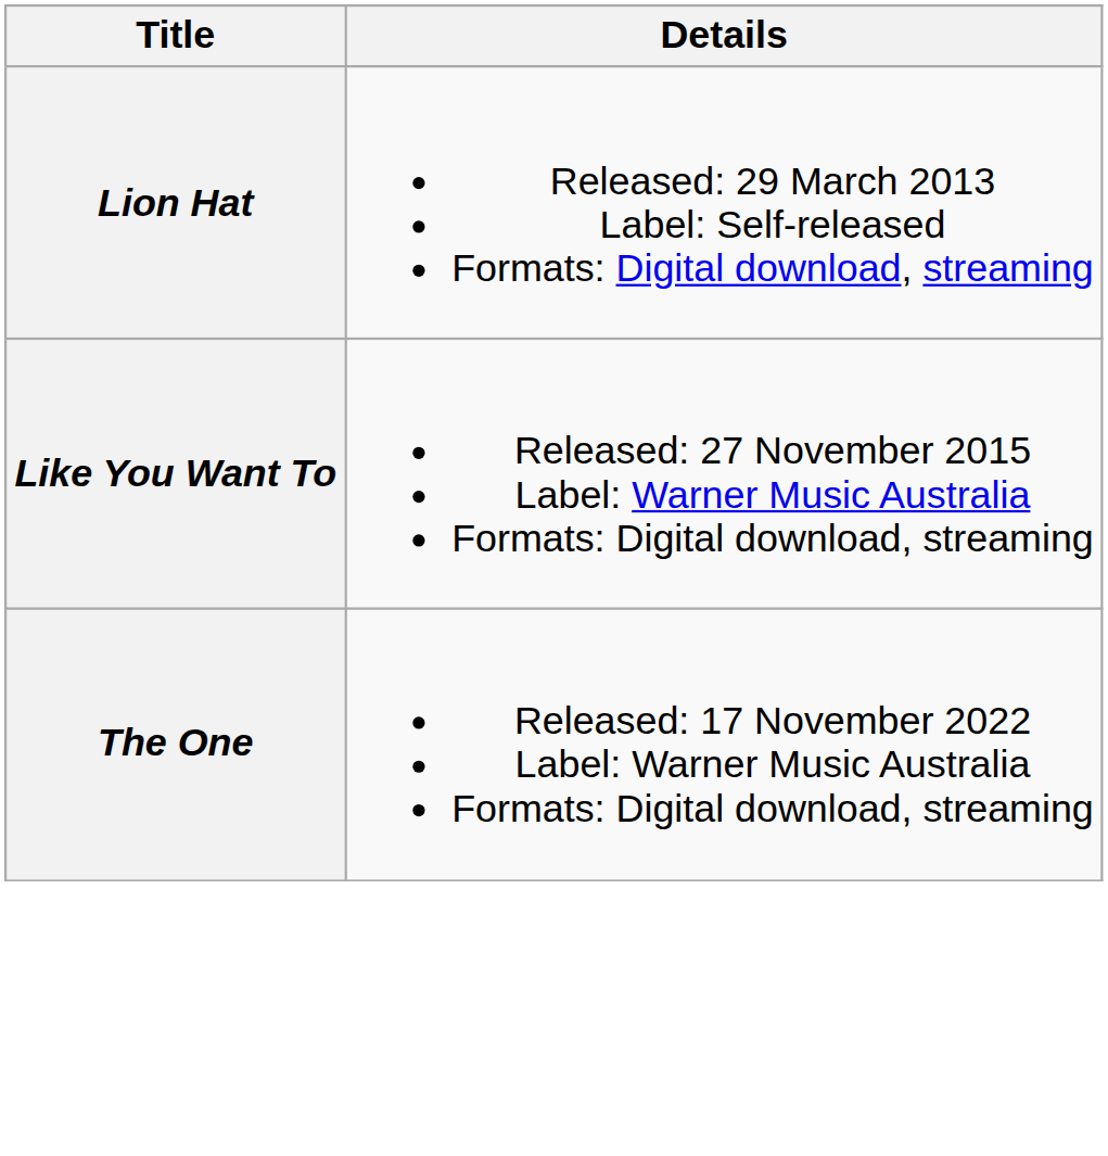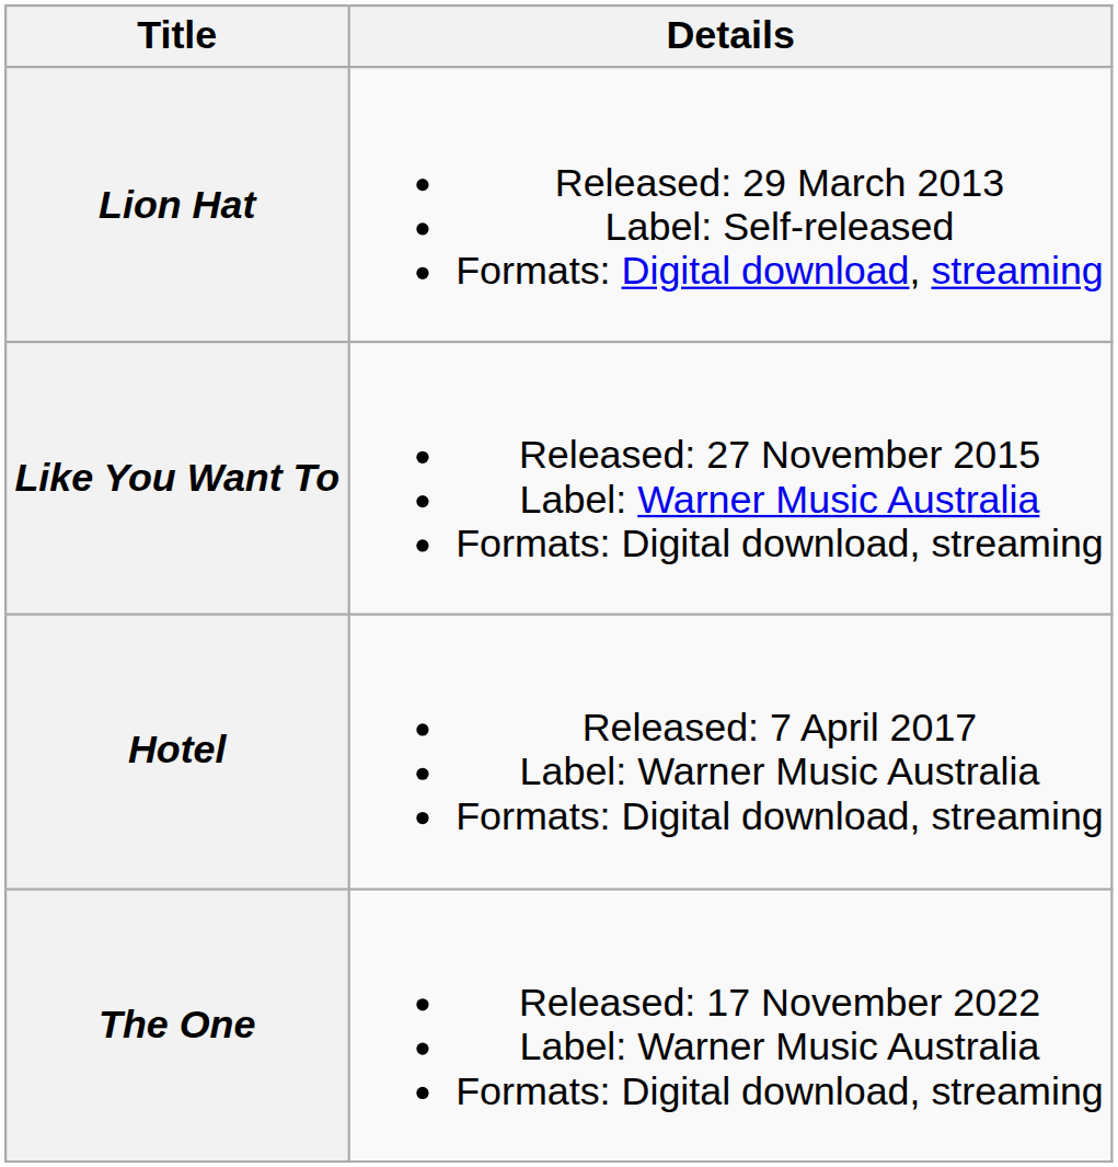+ row: Hotel | Released: 7 April 2017 Label: Warner Music Australia Formats: Digital download, streaming
